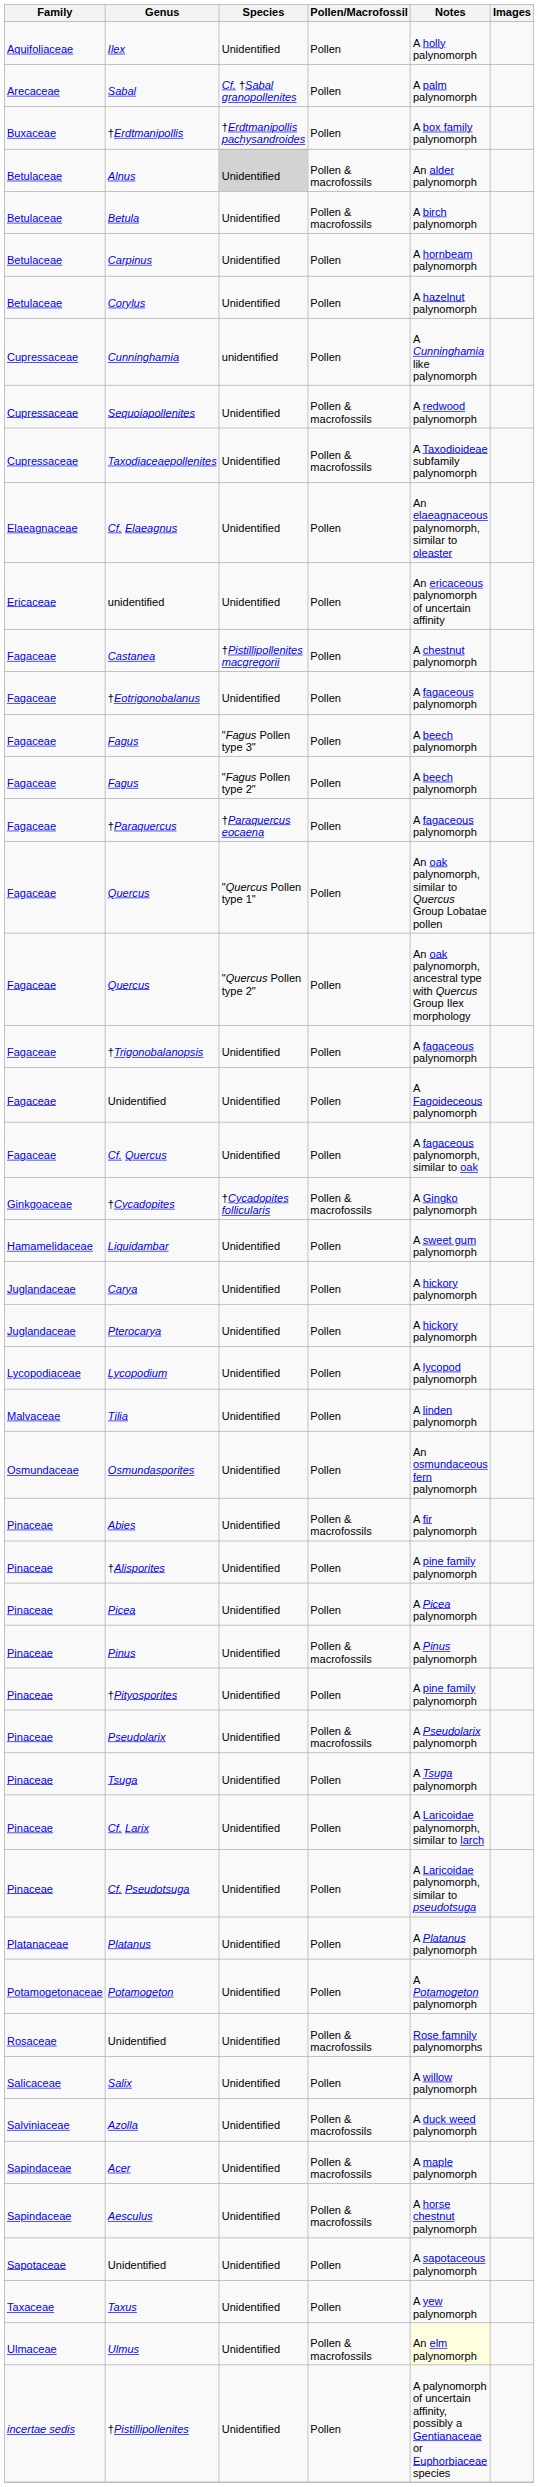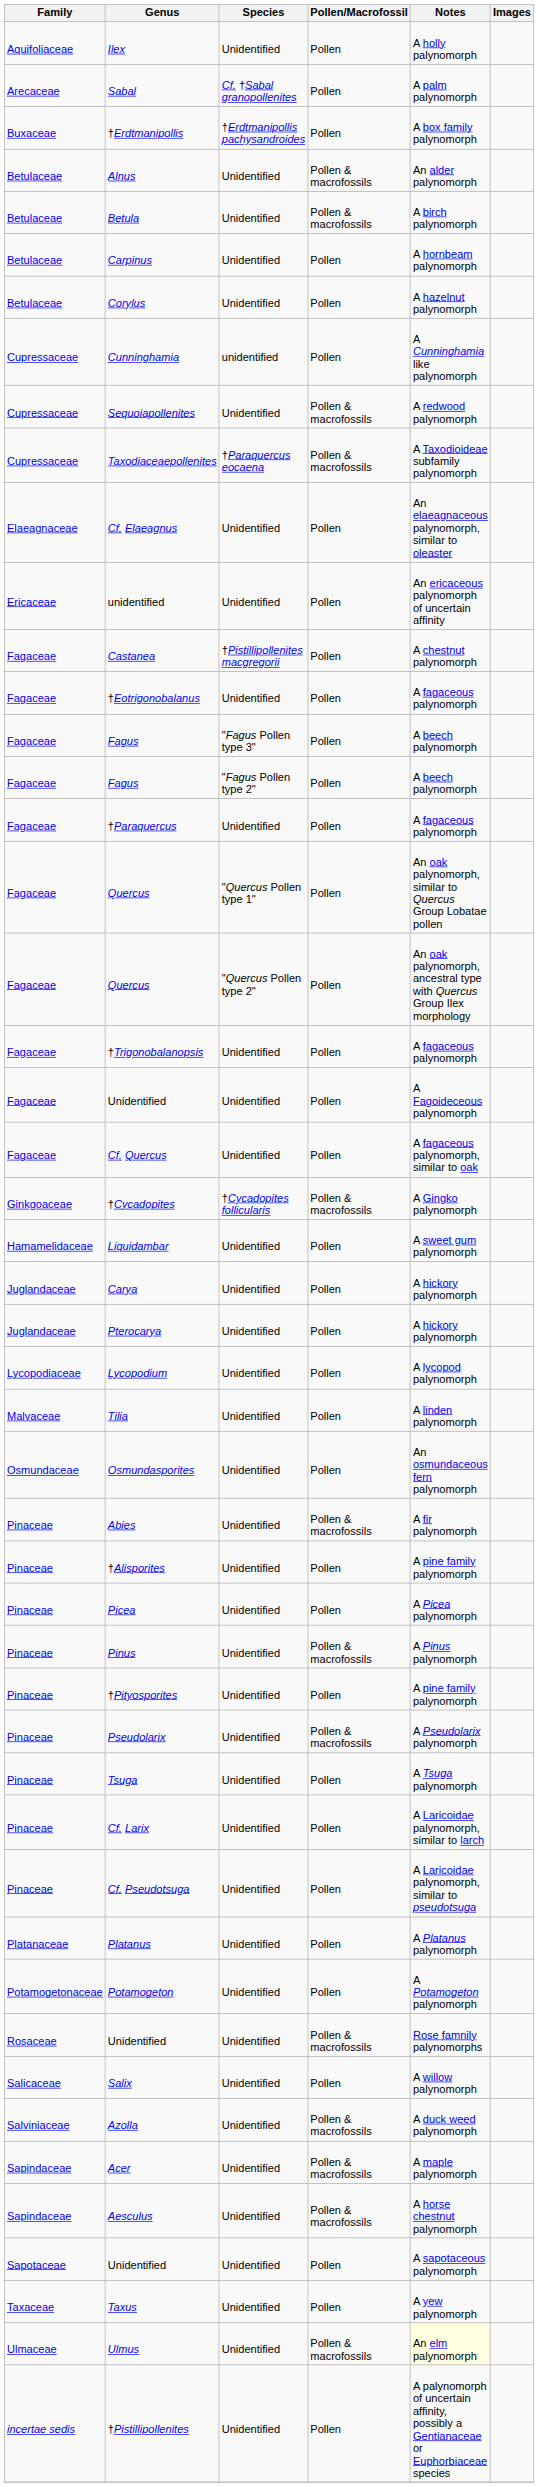Alnus | Species: lightgrey background -> no background
Taxodiaceaepollenites | Species: Unidentified -> †Paraquercus eocaena
†Paraquercus | Species: †Paraquercus eocaena -> Unidentified
